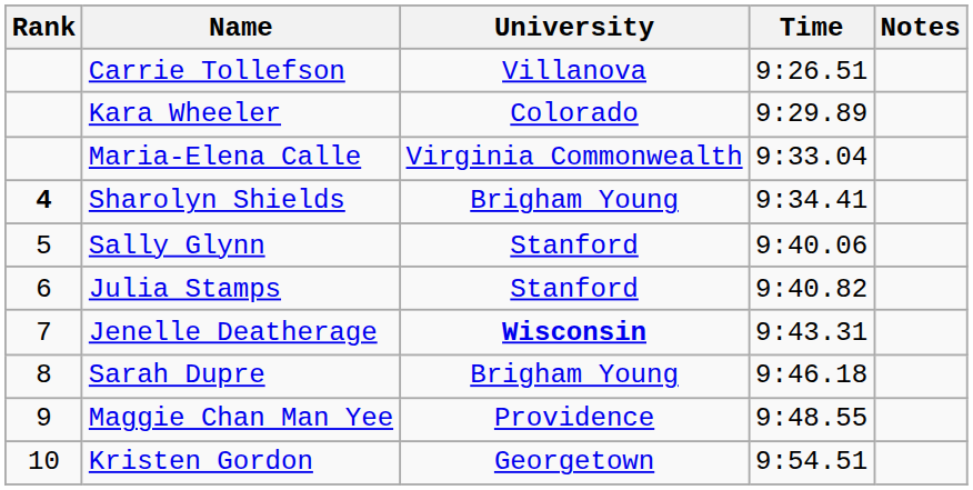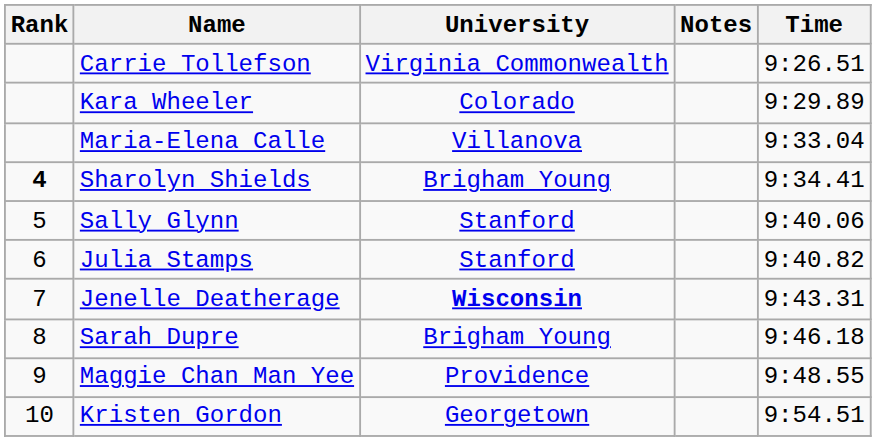columns swapped: Time <-> Notes
Carrie Tollefson | University: Villanova -> Virginia Commonwealth
Maria-Elena Calle | University: Virginia Commonwealth -> Villanova
